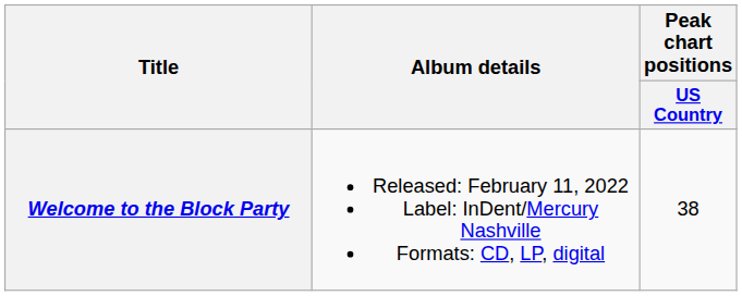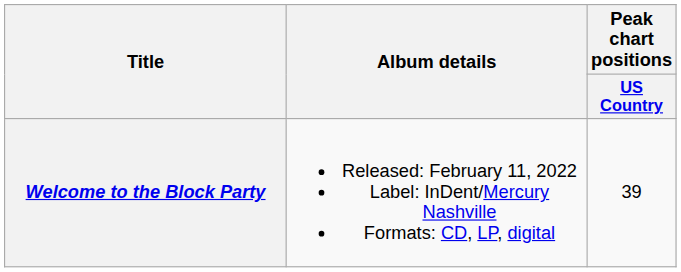Welcome to the Block Party | Peak chart positions / US Country: 38 -> 39
